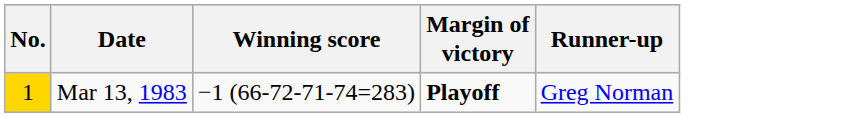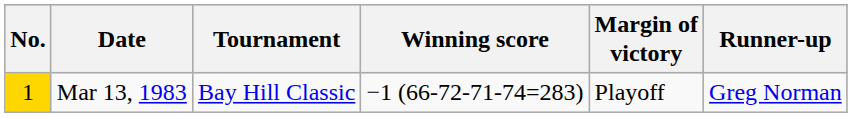+ column: Tournament | Bay Hill Classic
Mar 13, 1983 | Margin of victory: bold -> normal
